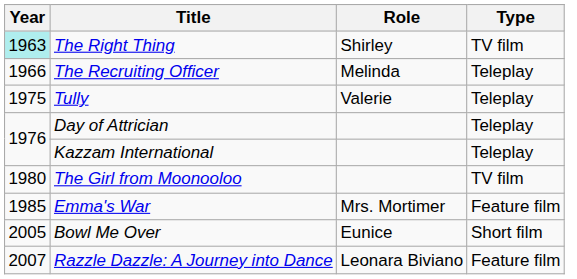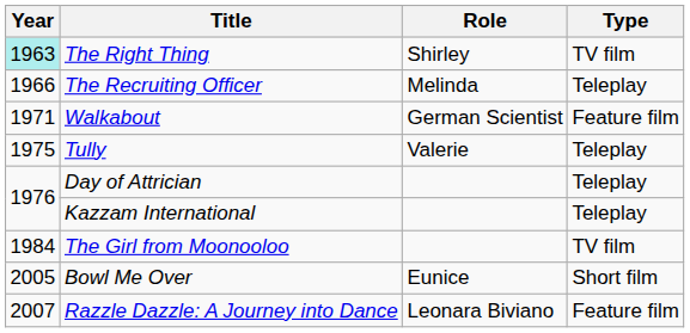+ row: 1971 | Walkabout | German Scientist | Feature film
The Girl from Moonooloo | Year: 1980 -> 1984
- row: 1985 | Emma's War | Mrs. Mortimer | Feature film
